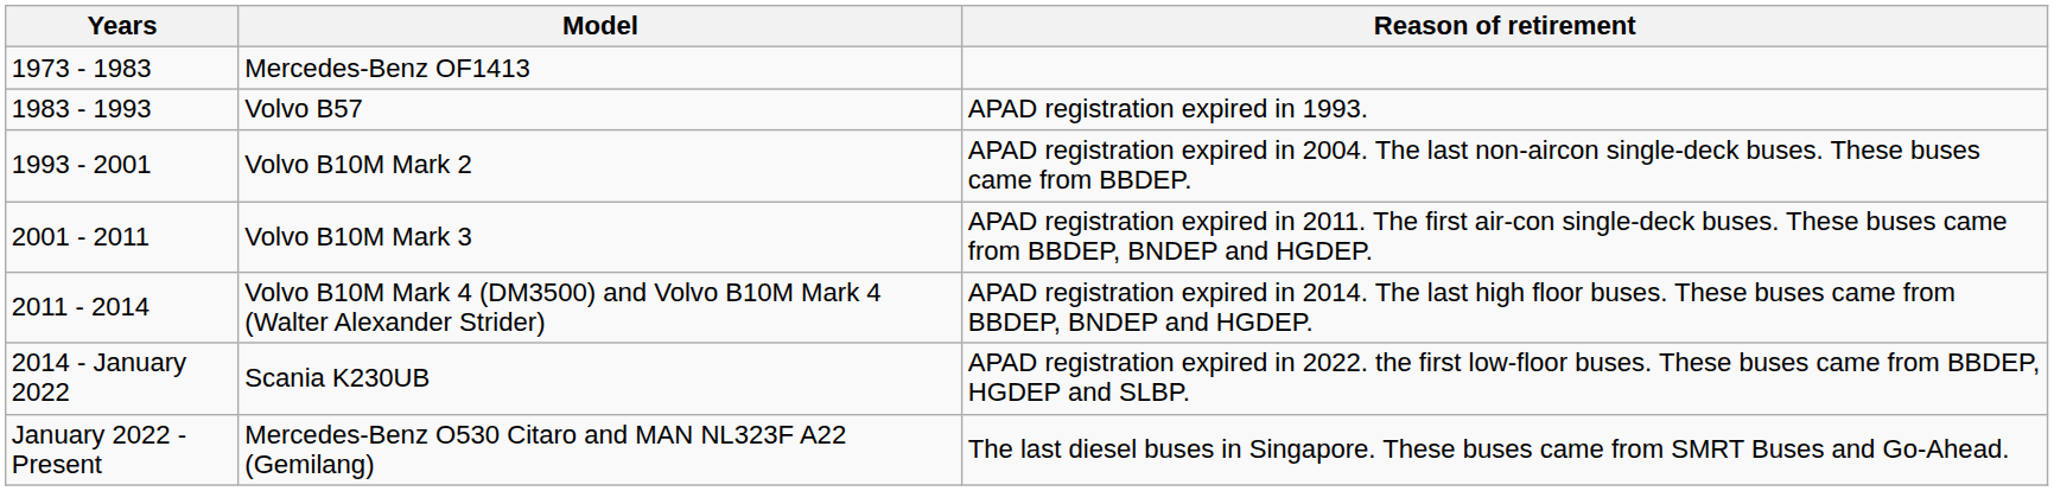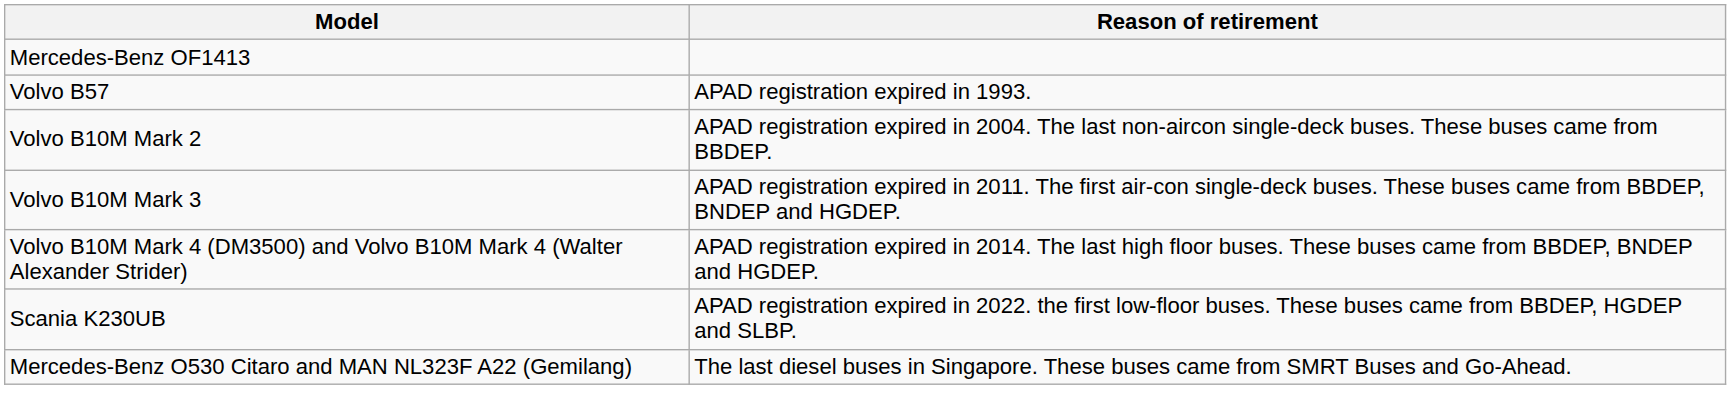- column: Years | 1973 - 1983 | 1983 - 1993 | 1993 - 2001 | 2001 - 2011 | 2011 - 2014 | 2014 - January 2022 | January 2022 - Present
